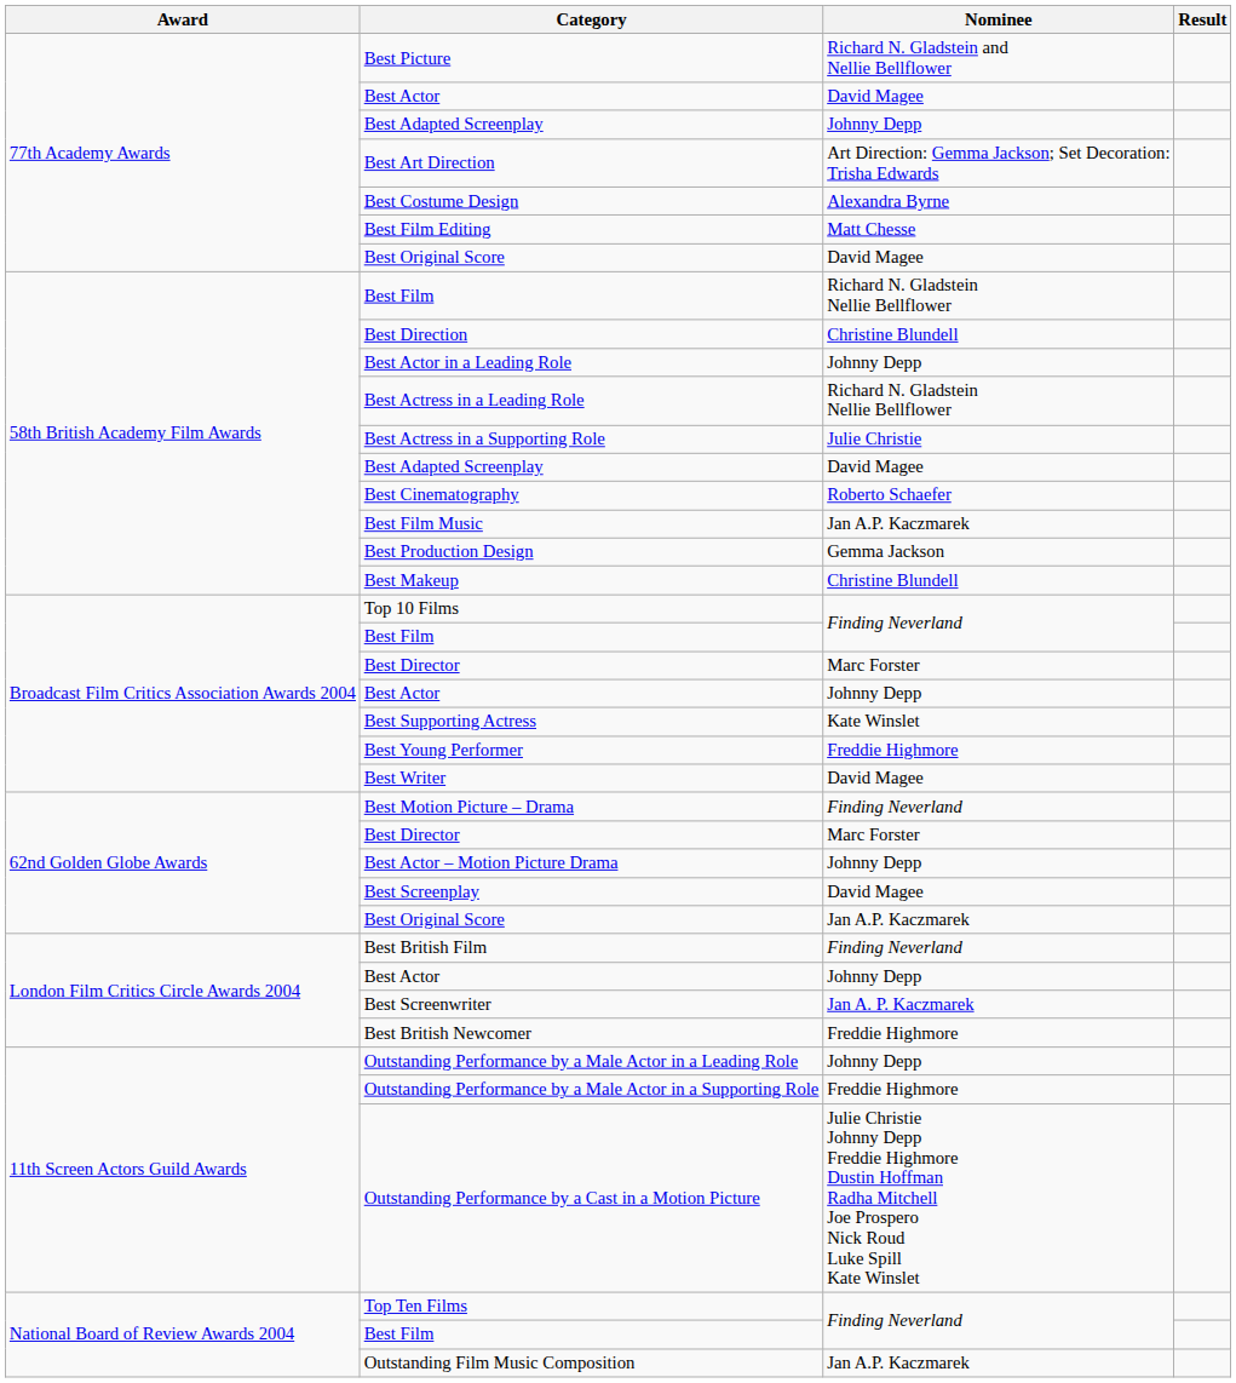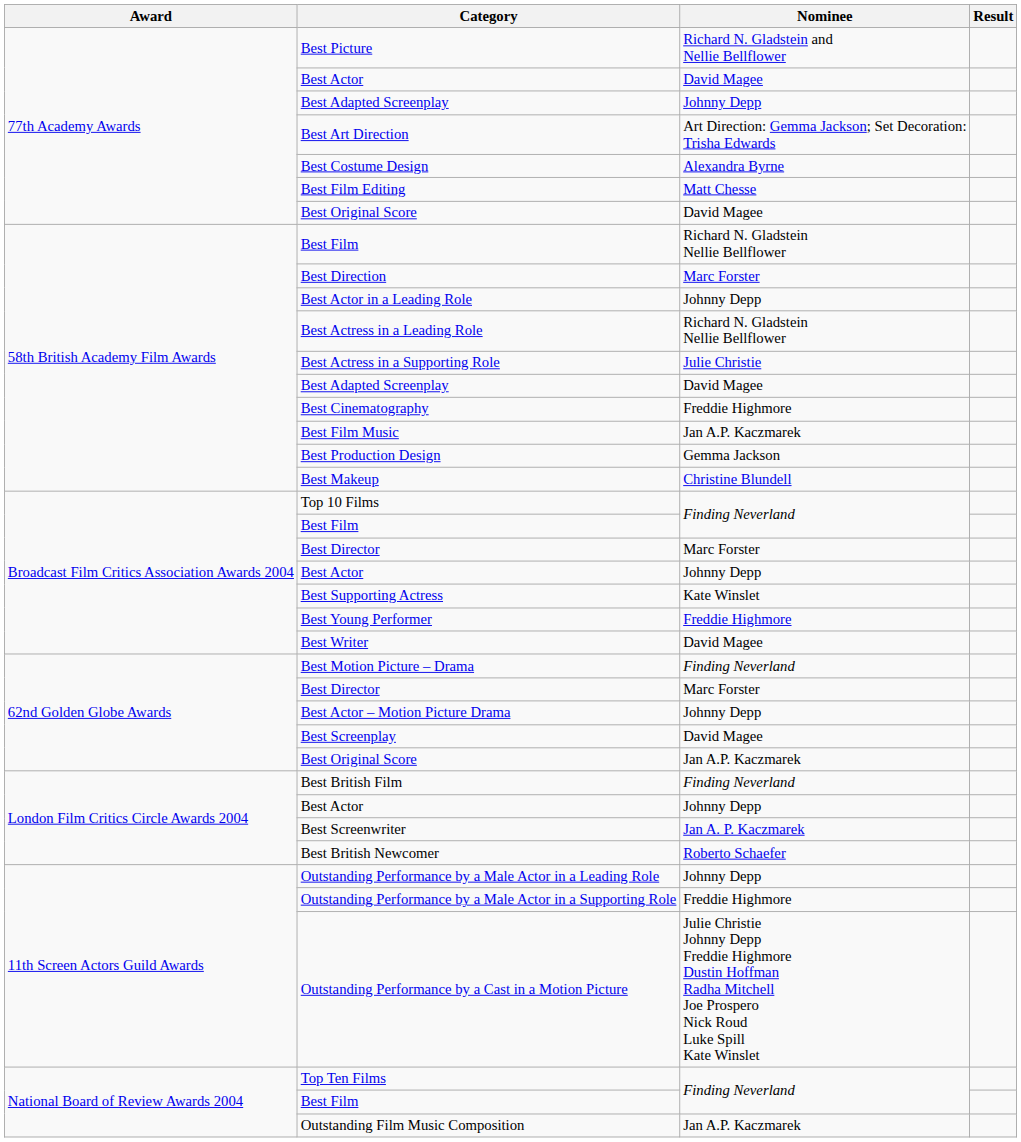Best Direction | Nominee: Christine Blundell -> Marc Forster
Best Cinematography | Nominee: Roberto Schaefer -> Freddie Highmore
Best British Newcomer | Nominee: Freddie Highmore -> Roberto Schaefer
